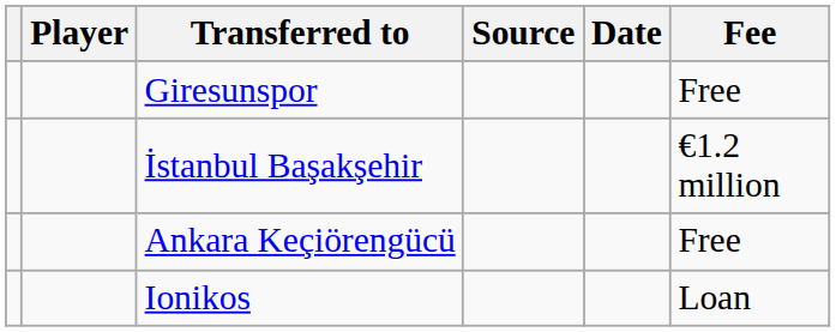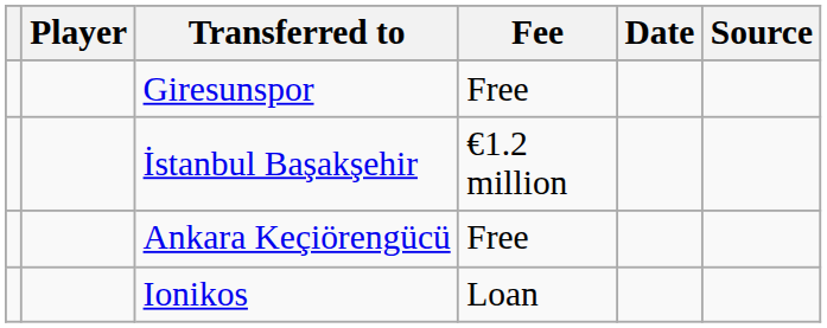columns swapped: Fee <-> Source
